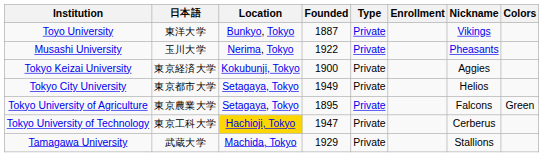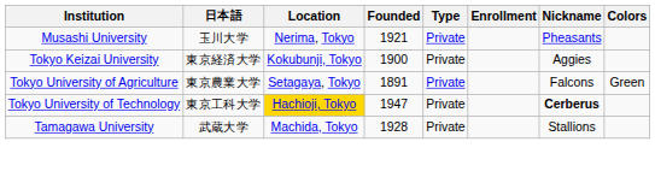- row: Toyo University | 東洋大学 | Bunkyo, Tokyo | 1887 | Private | Vikings
Musashi University | Founded: 1922 -> 1921
- row: Tokyo City University | 東京都市大学 | Setagaya, Tokyo | 1949 | Private | Helios
Tokyo University of Agriculture | Founded: 1895 -> 1891
Tokyo University of Technology | Nickname: normal -> bold
Tamagawa University | Founded: 1929 -> 1928
